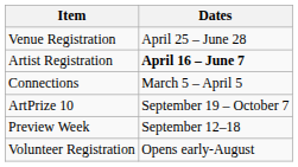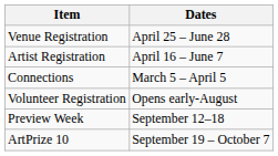Artist Registration | Dates: bold -> normal
rows swapped: Volunteer Registration <-> ArtPrize 10
